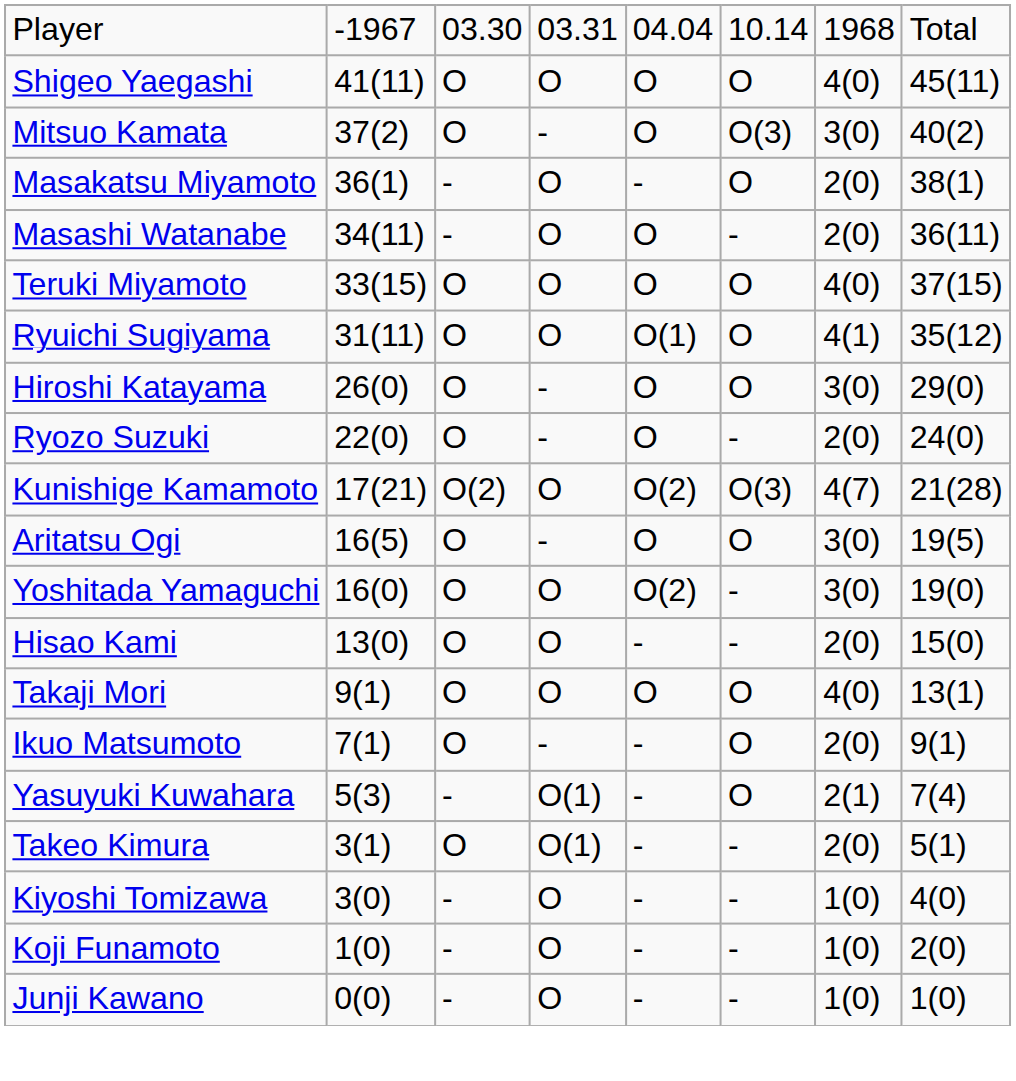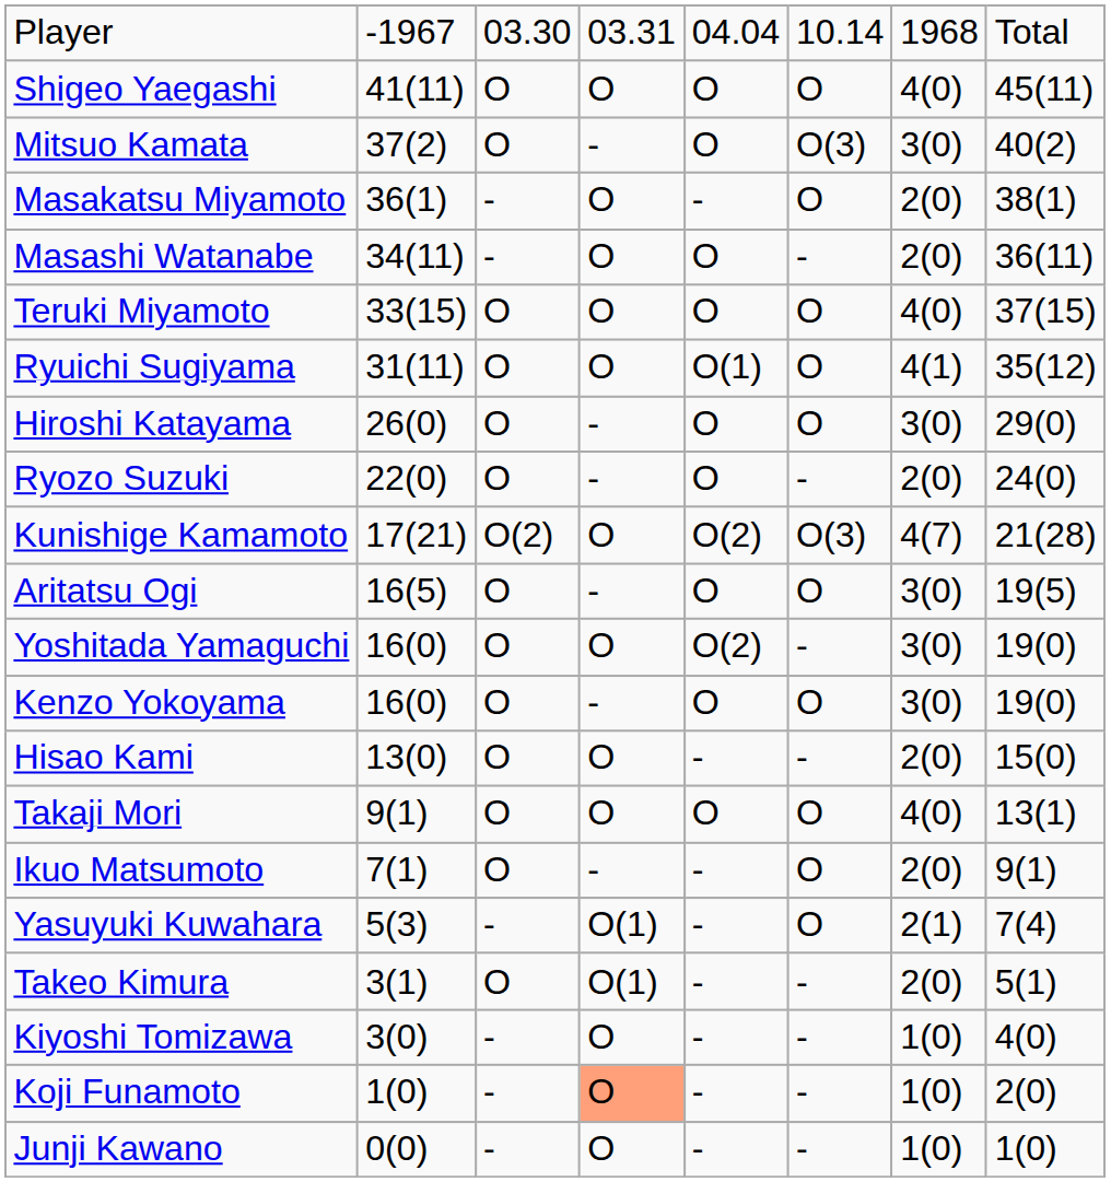+ row: Kenzo Yokoyama | 16(0) | O | - | O | O | 3(0) | 19(0)
Koji Funamoto | column 4: no background -> lightsalmon background
